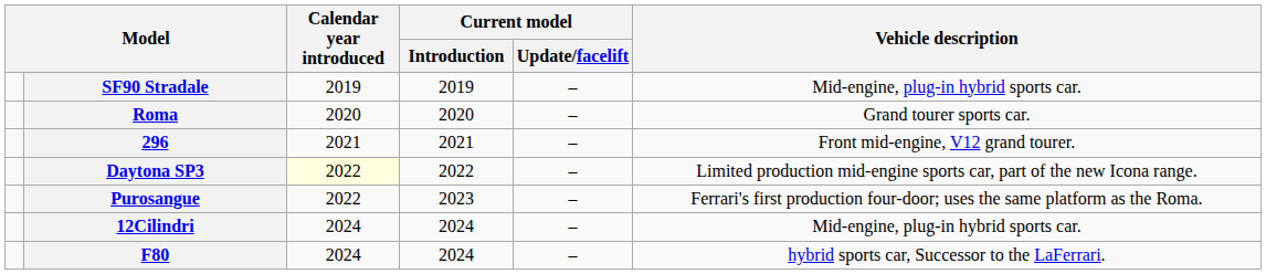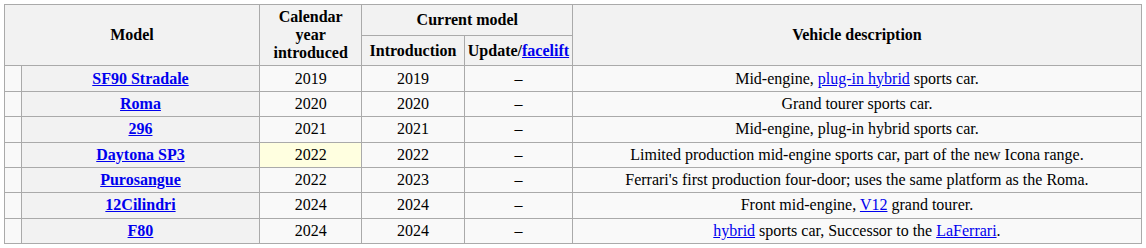296 | Vehicle description: Front mid-engine, V12 grand tourer. -> Mid-engine, plug-in hybrid sports car.
12Cilindri | Vehicle description: Mid-engine, plug-in hybrid sports car. -> Front mid-engine, V12 grand tourer.
